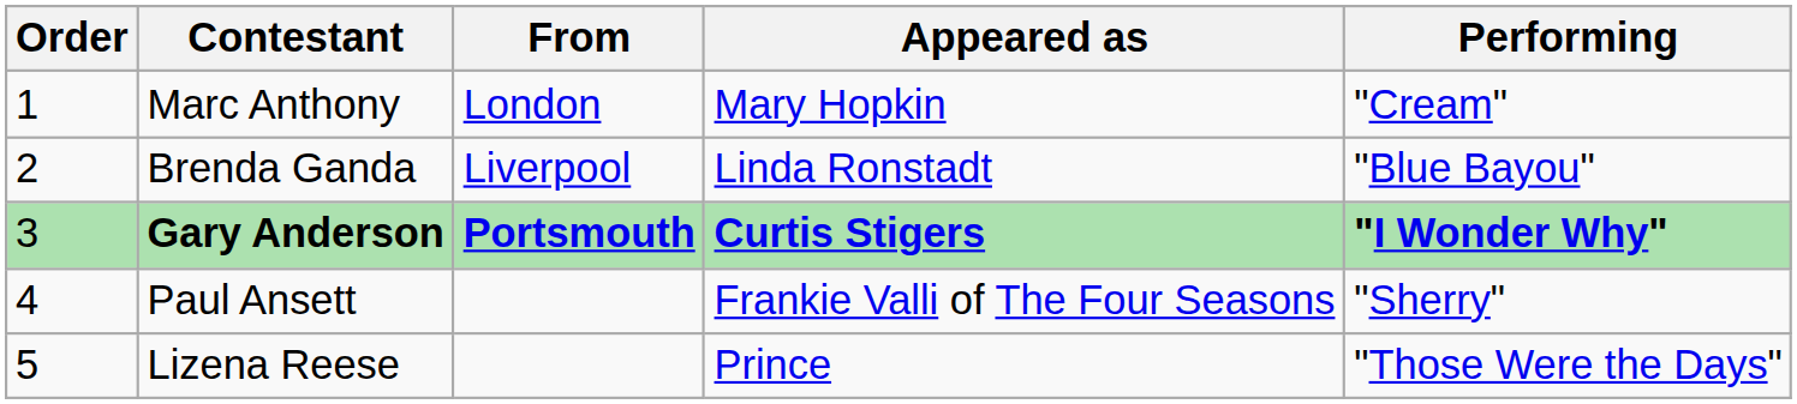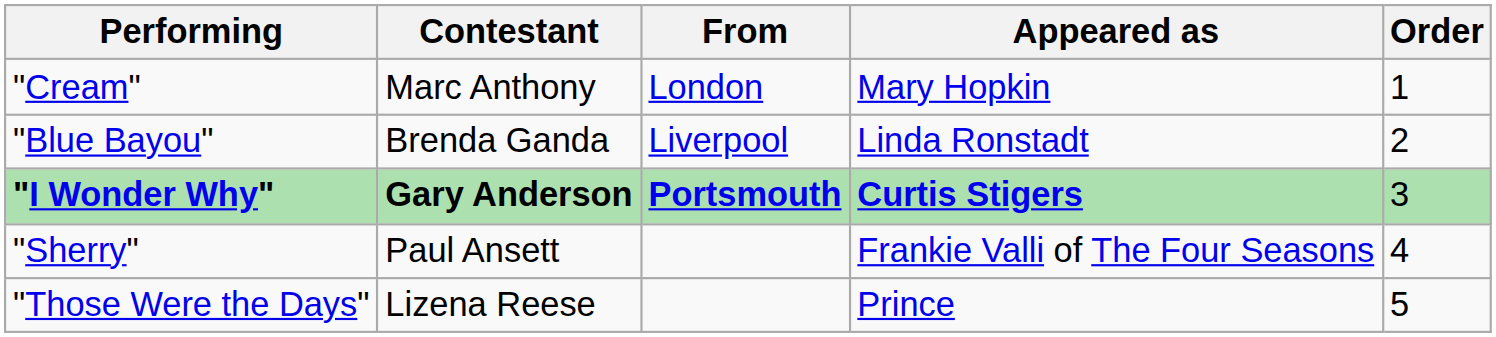columns swapped: Order <-> Performing
